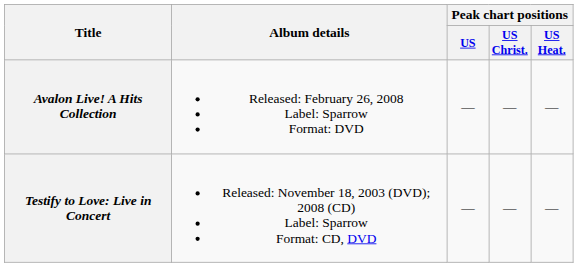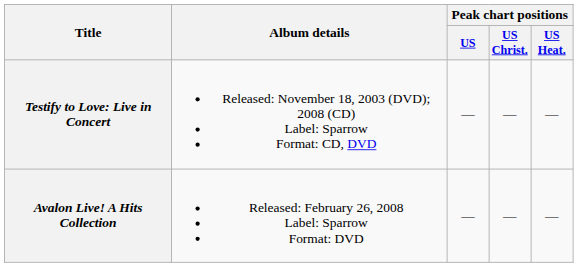rows swapped: Testify to Love: Live in Concert <-> Avalon Live! A Hits Collection
